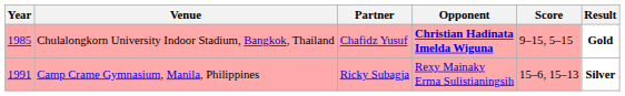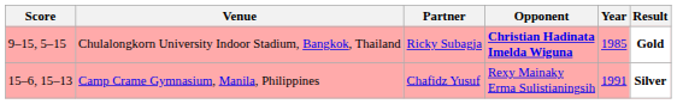columns swapped: Year <-> Score
Chulalongkorn University Indoor Stadium, Bangkok, Thailand | Partner: Chafidz Yusuf -> Ricky Subagja
Camp Crame Gymnasium, Manila, Philippines | Partner: Ricky Subagja -> Chafidz Yusuf
